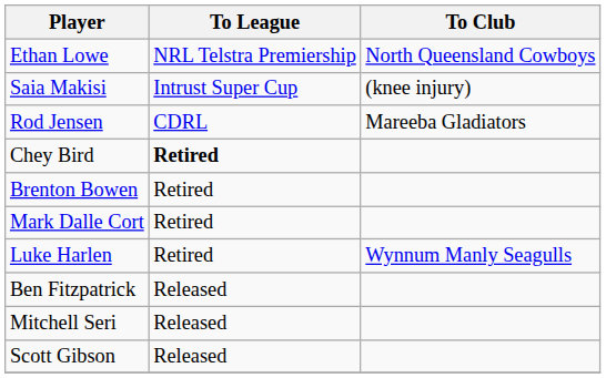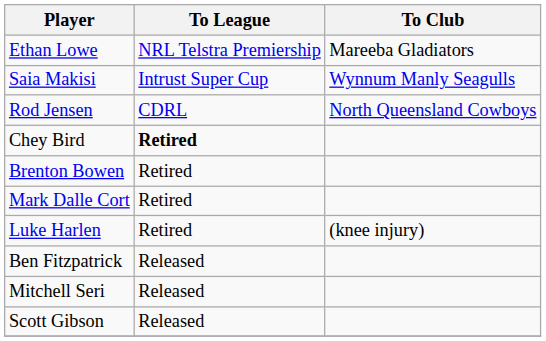Ethan Lowe | To Club: North Queensland Cowboys -> Mareeba Gladiators
Saia Makisi | To Club: (knee injury) -> Wynnum Manly Seagulls
Rod Jensen | To Club: Mareeba Gladiators -> North Queensland Cowboys
Luke Harlen | To Club: Wynnum Manly Seagulls -> (knee injury)
